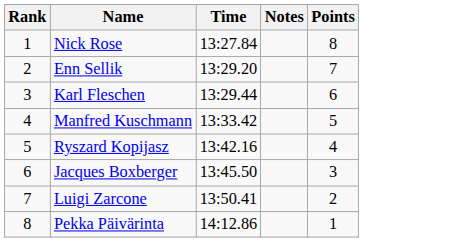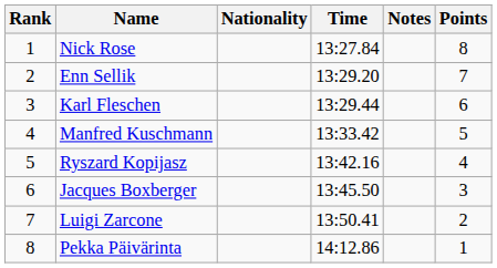+ column: Nationality
